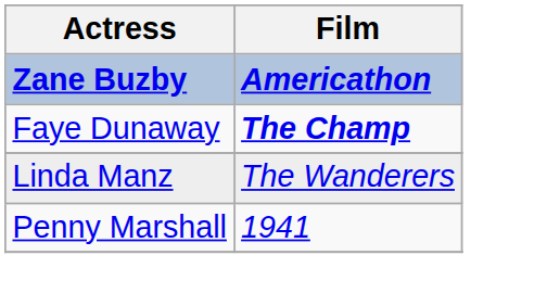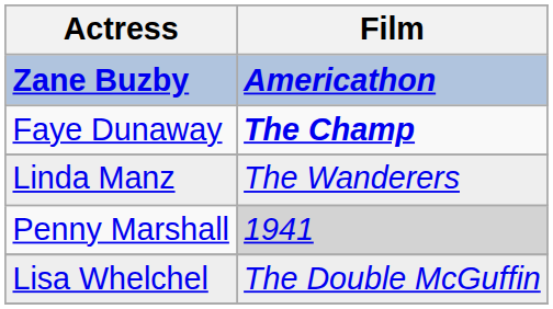Penny Marshall | Film: no background -> lightgrey background
+ row: Lisa Whelchel | The Double McGuffin
